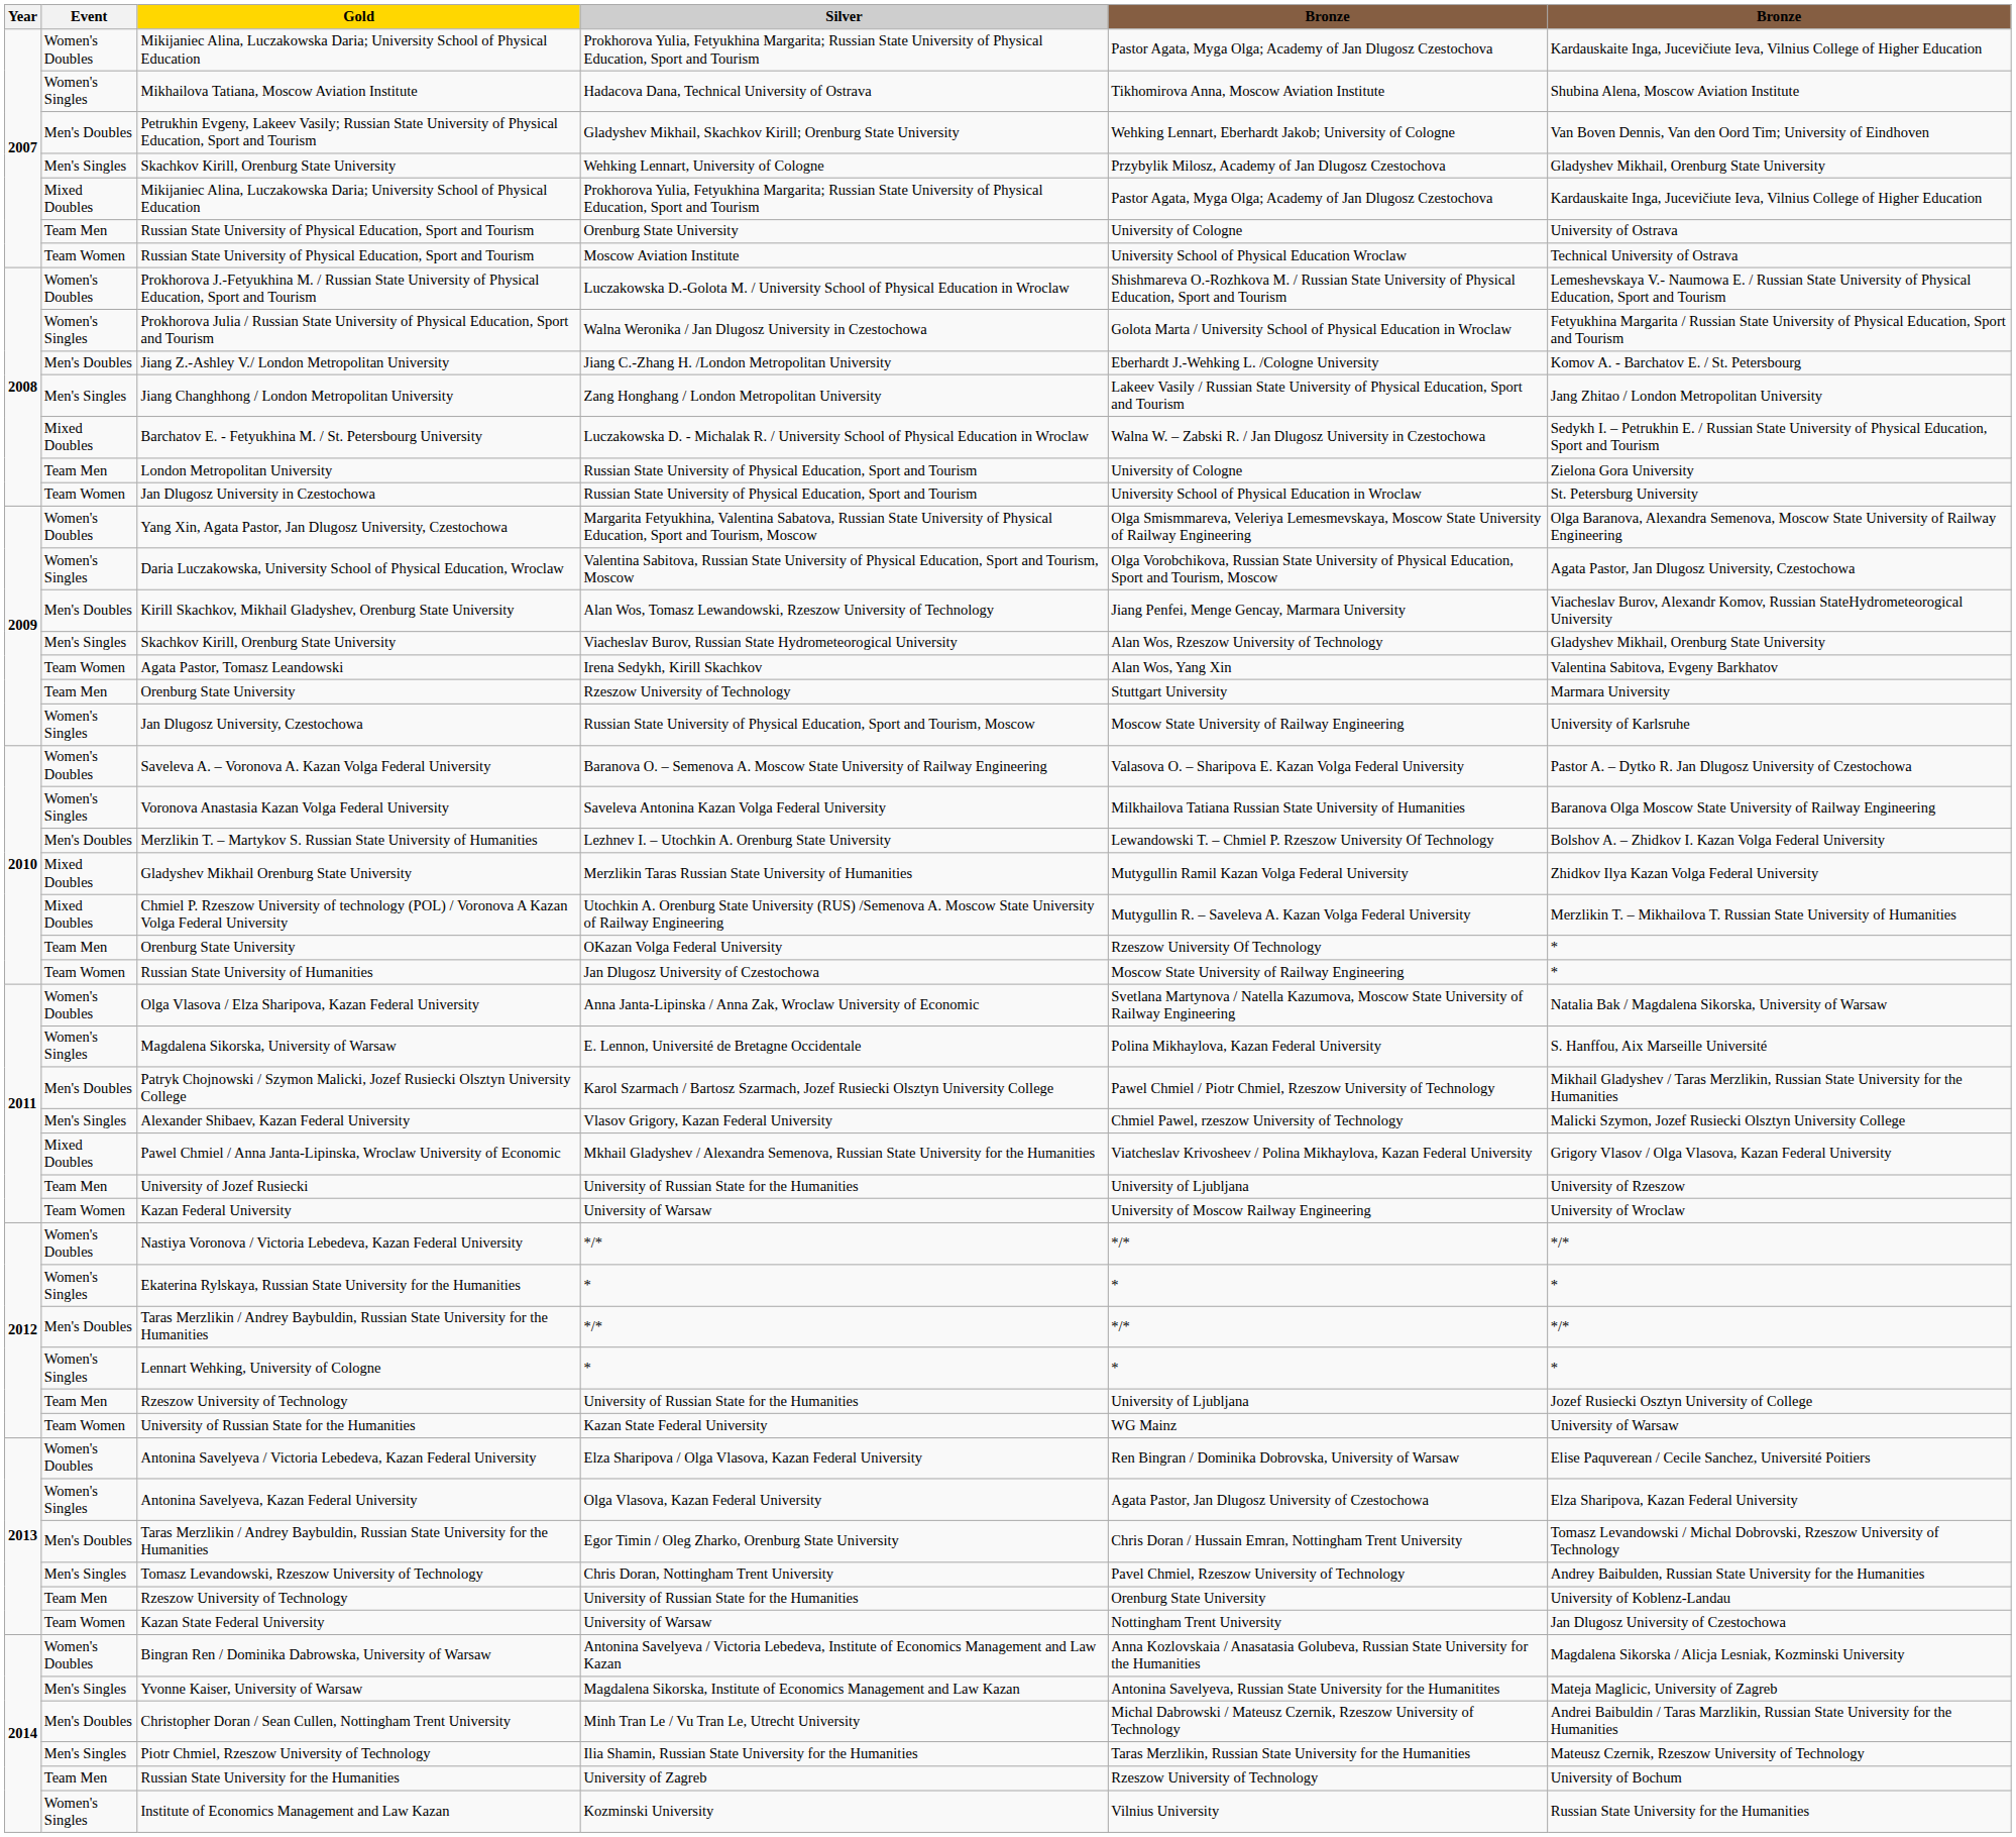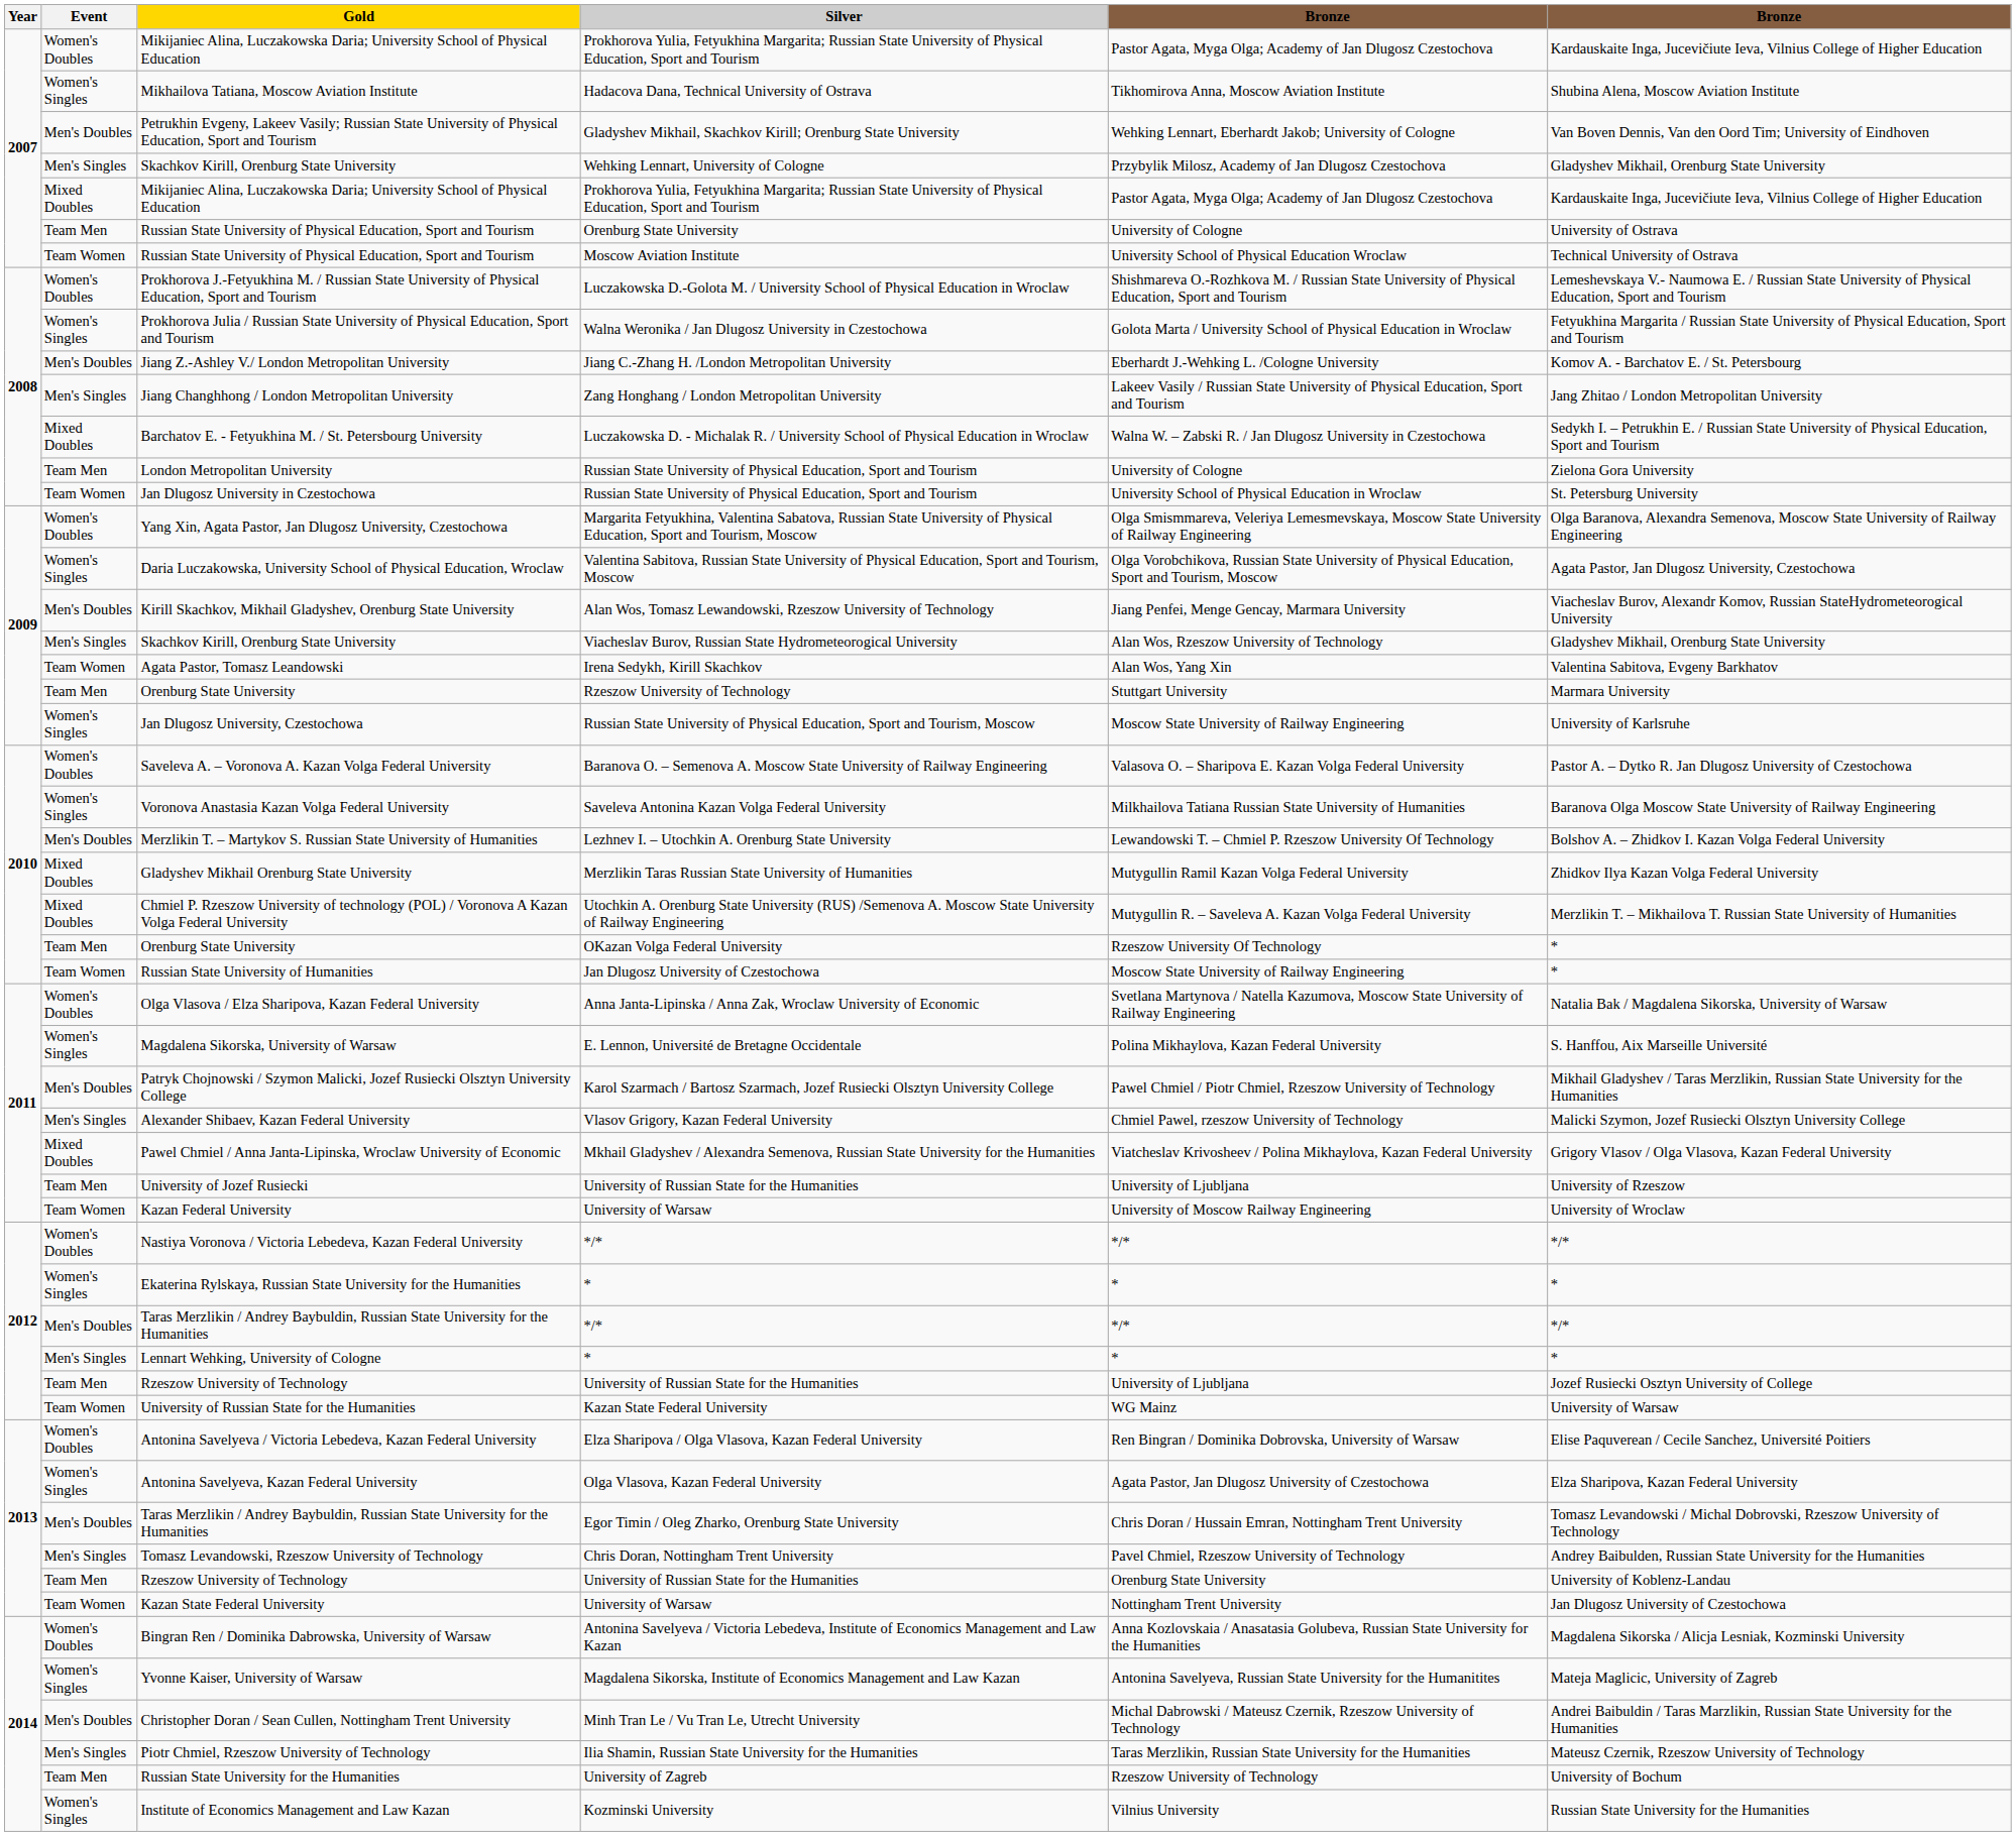Lennart Wehking, University of Cologne | Event: Women's Singles -> Men's Singles
Yvonne Kaiser, University of Warsaw | Event: Men's Singles -> Women's Singles
